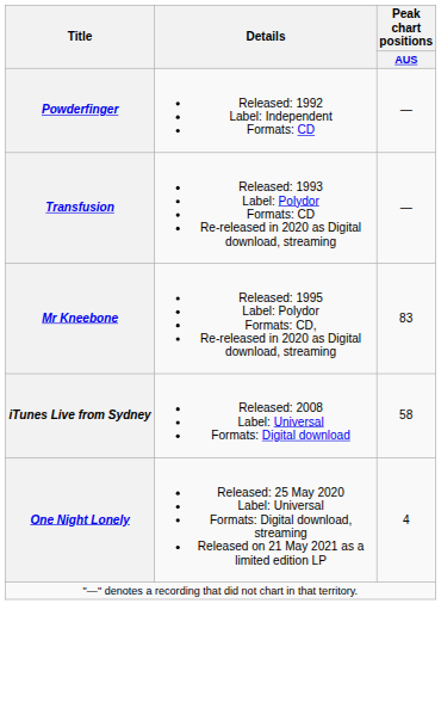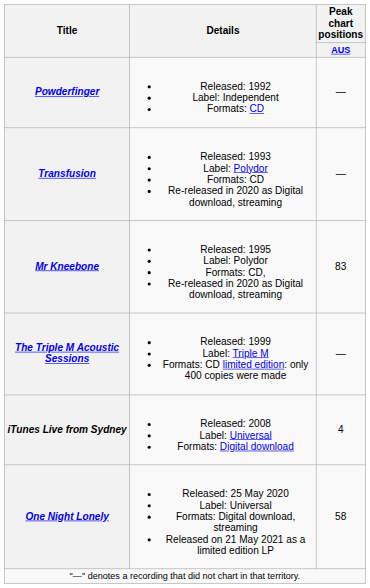+ row: The Triple M Acoustic Sessions | Released: 1999 Label: Triple M Formats: CD limited edition: only 400 copies were made | —
iTunes Live from Sydney | Peak chart positions / AUS: 58 -> 4
One Night Lonely | Peak chart positions / AUS: 4 -> 58
